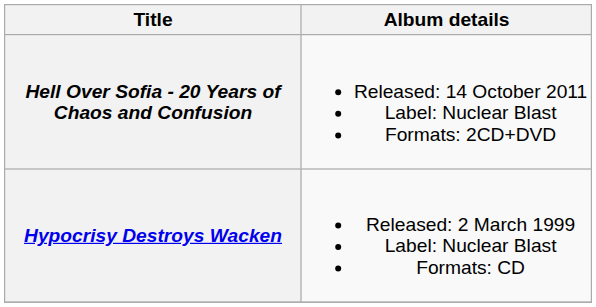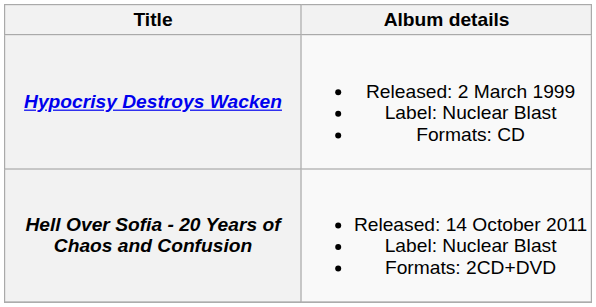rows swapped: Hypocrisy Destroys Wacken <-> Hell Over Sofia - 20 Years of Chaos and Confusion
